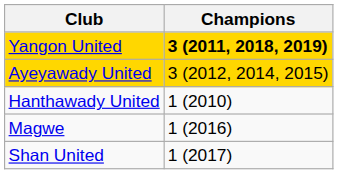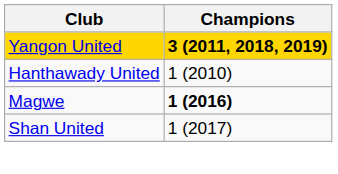- row: Ayeyawady United | 3 (2012, 2014, 2015)
Magwe | Champions: normal -> bold
